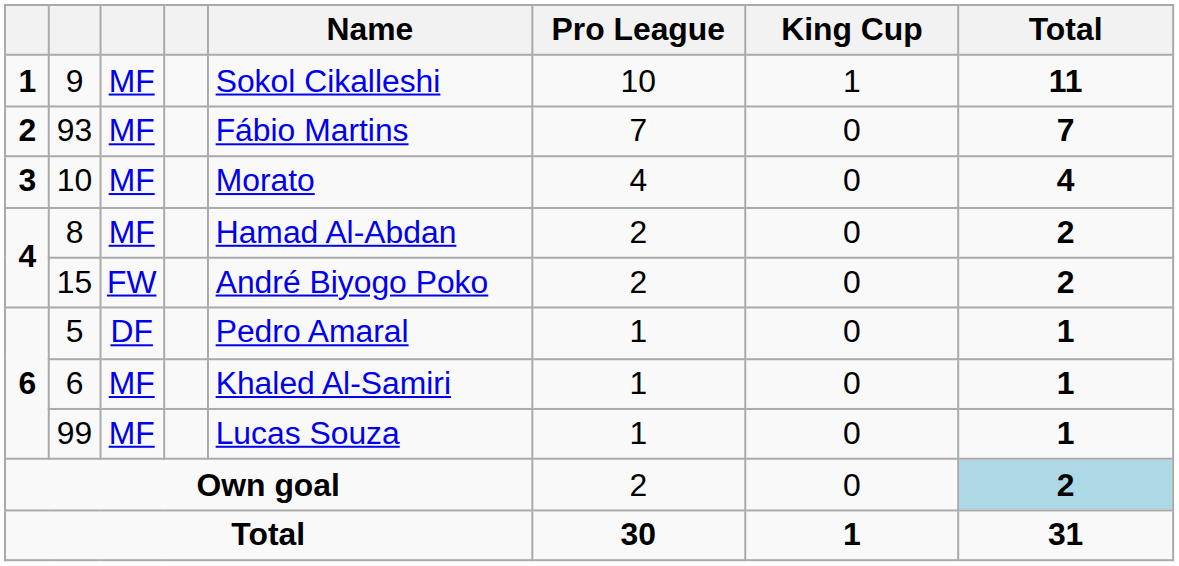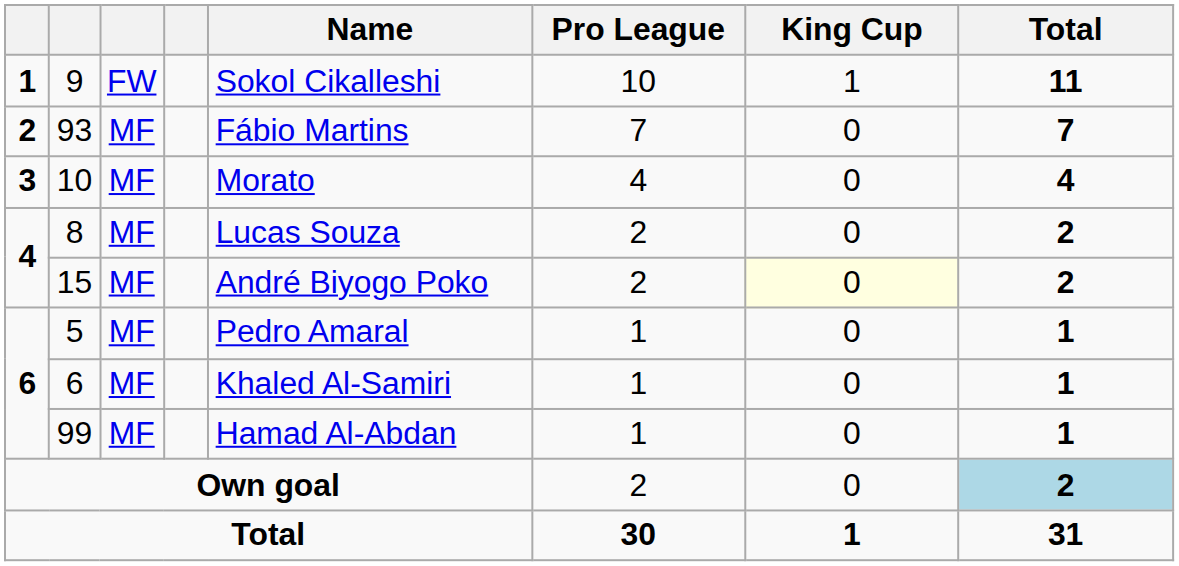9 | column 3: MF -> FW
8 | Name: Hamad Al-Abdan -> Lucas Souza
15 | column 3: FW -> MF
15 | King Cup: no background -> lightyellow background
5 | column 3: DF -> MF
99 | Name: Lucas Souza -> Hamad Al-Abdan
